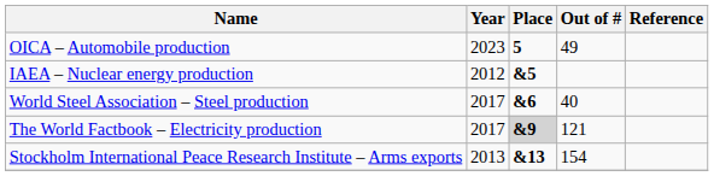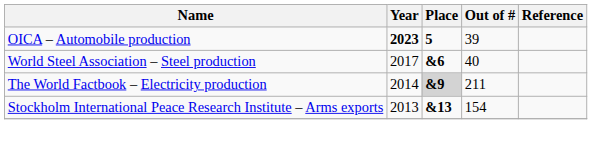OICA – Automobile production | Year: normal -> bold
OICA – Automobile production | Out of #: 49 -> 39
- row: IAEA – Nuclear energy production | 2012 | &5
The World Factbook – Electricity production | Year: 2017 -> 2014
The World Factbook – Electricity production | Out of #: 121 -> 211
